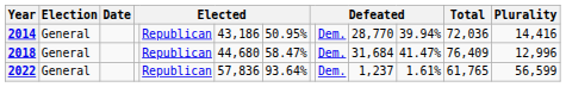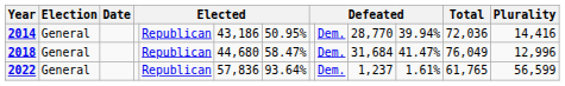2018 | Total: 76,409 -> 76,049
